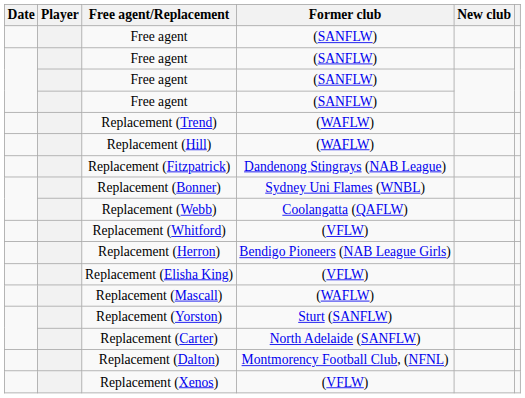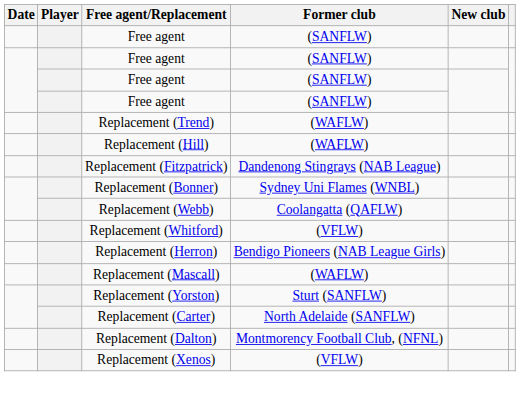- row: Replacement (Elisha King) | (VFLW)
